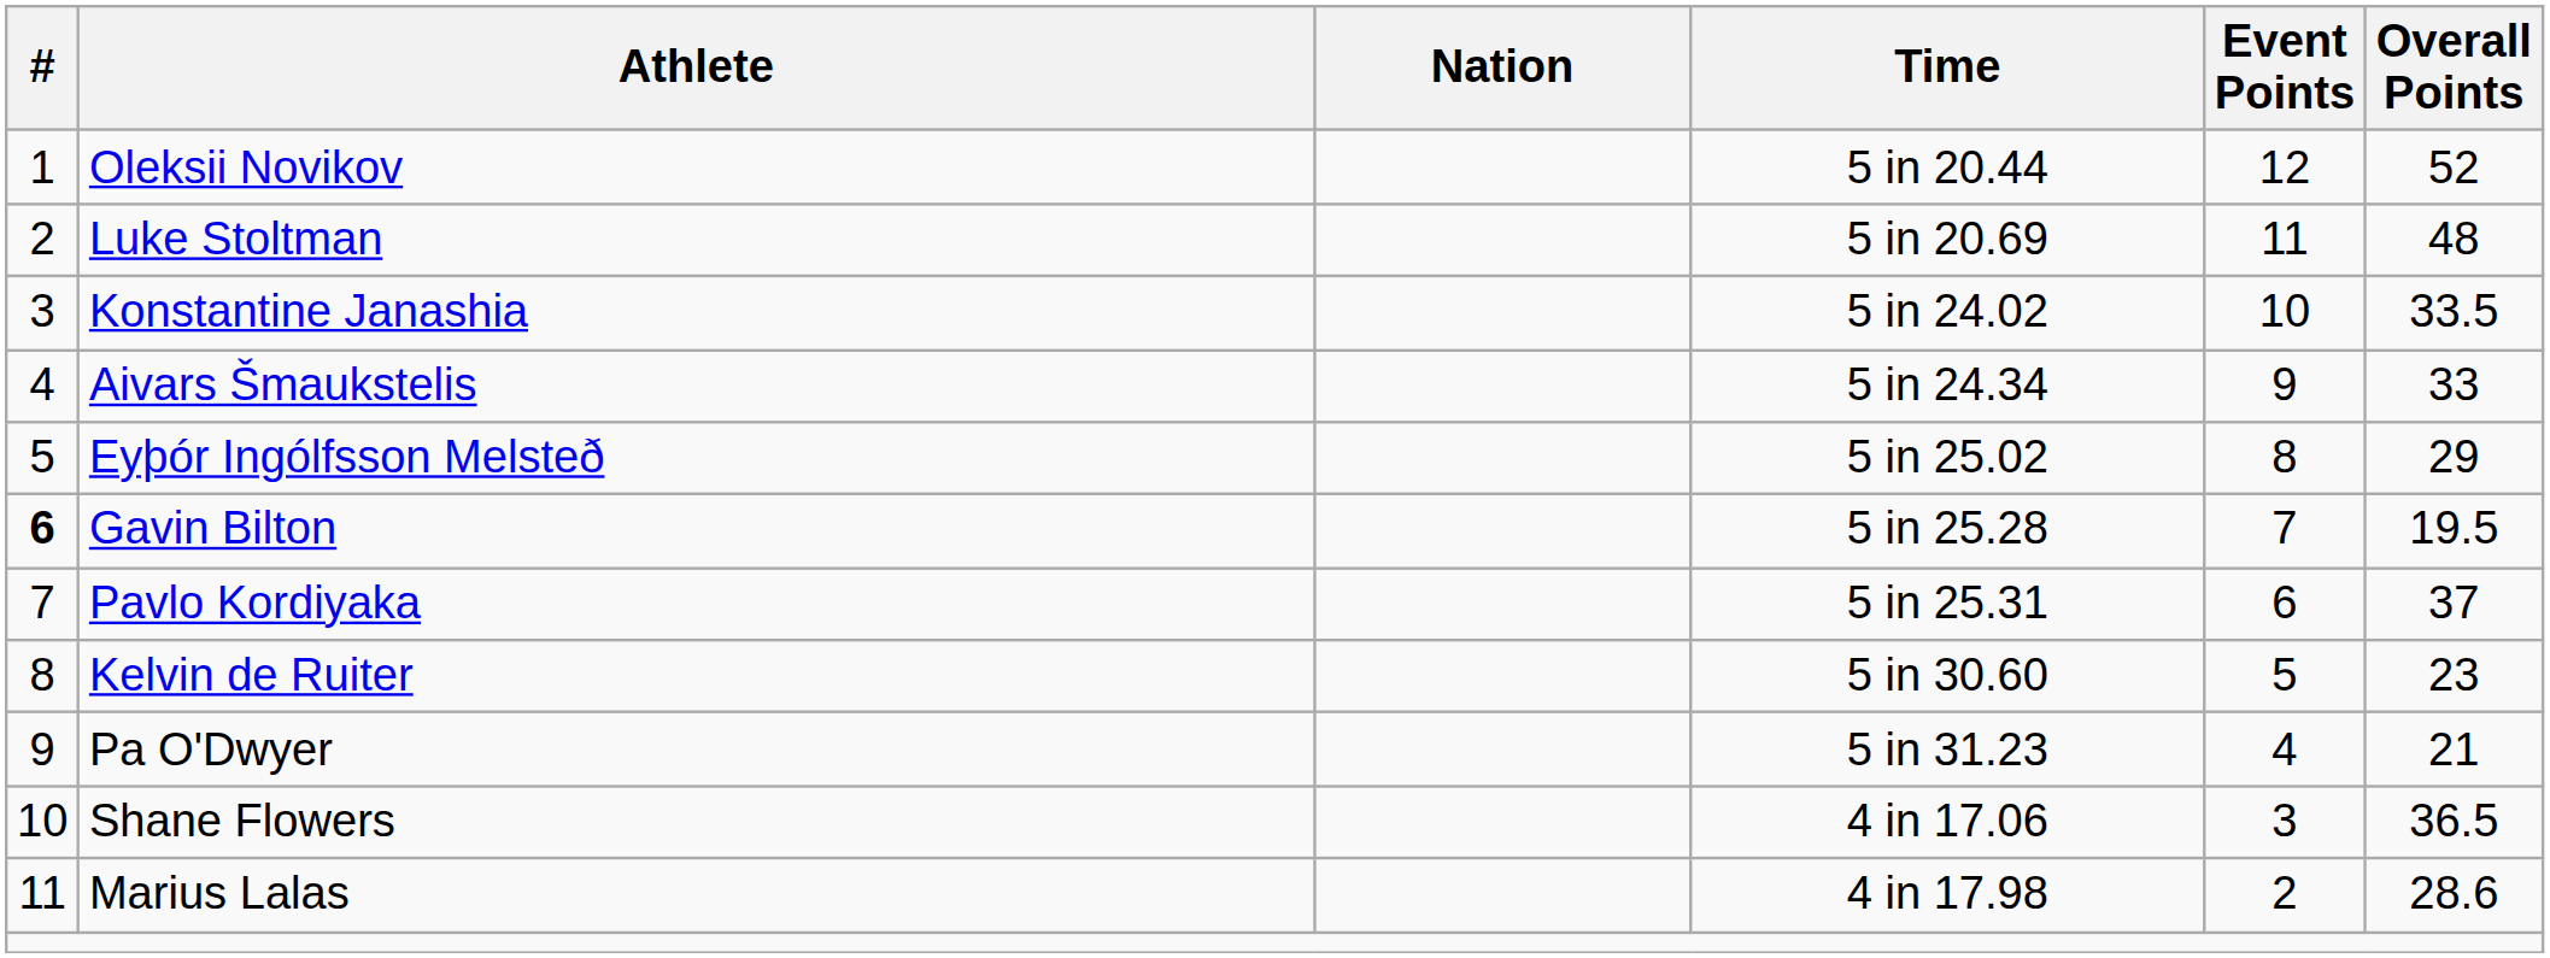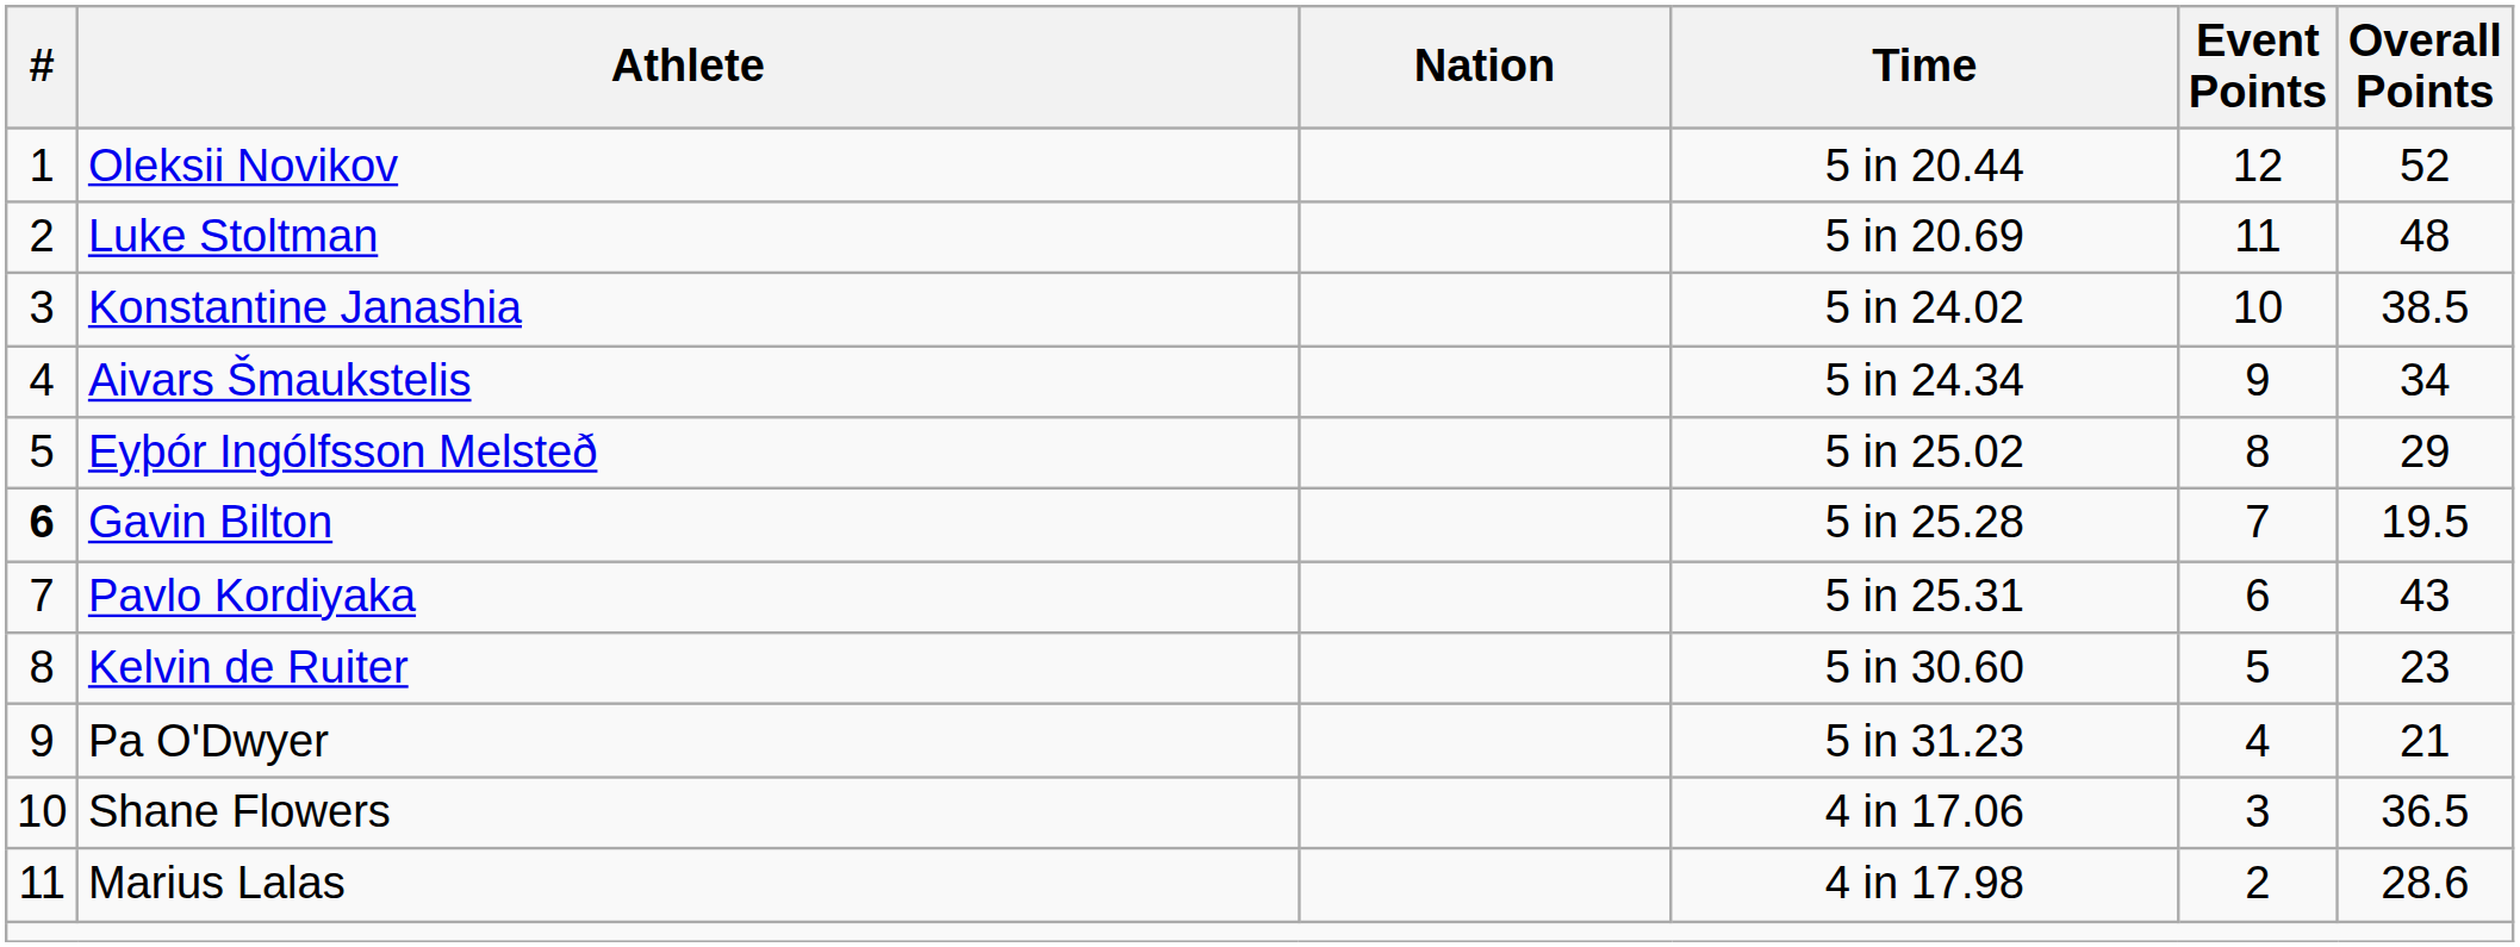Konstantine Janashia | Overall Points: 33.5 -> 38.5
Aivars Šmaukstelis | Overall Points: 33 -> 34
Pavlo Kordiyaka | Overall Points: 37 -> 43
